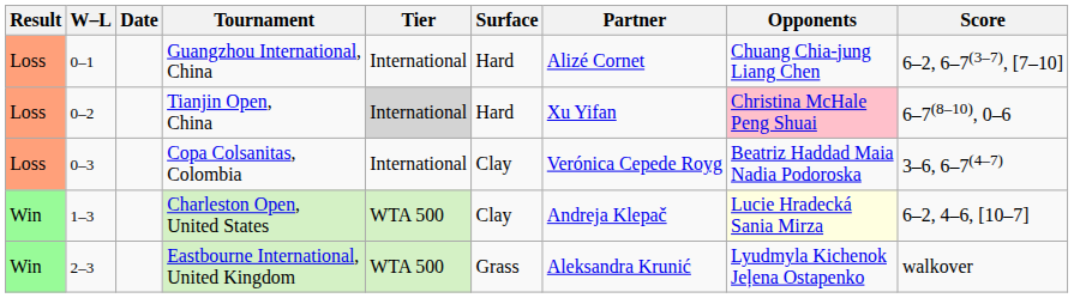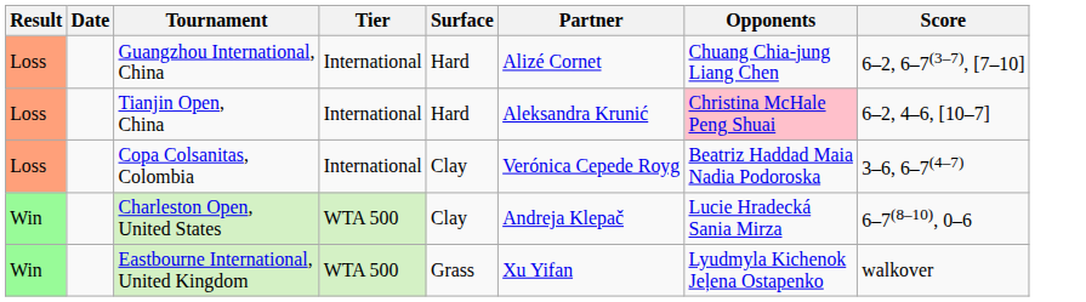- column: W–L | 0–1 | 0–2 | 0–3 | 1–3 | 2–3
Tianjin Open, China | Tier: lightgrey background -> no background
Tianjin Open, China | Partner: Xu Yifan -> Aleksandra Krunić
Tianjin Open, China | Score: 6–7(8–10), 0–6 -> 6–2, 4–6, [10–7]
Charleston Open, United States | Opponents: lightyellow background -> no background
Charleston Open, United States | Score: 6–2, 4–6, [10–7] -> 6–7(8–10), 0–6
Eastbourne International, United Kingdom | Partner: Aleksandra Krunić -> Xu Yifan
